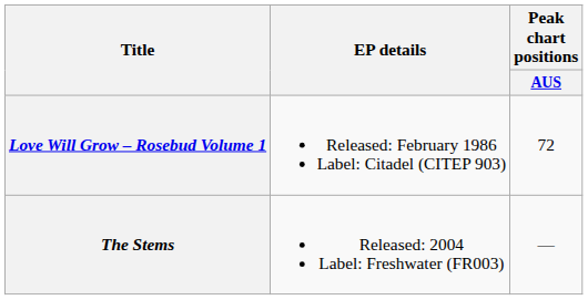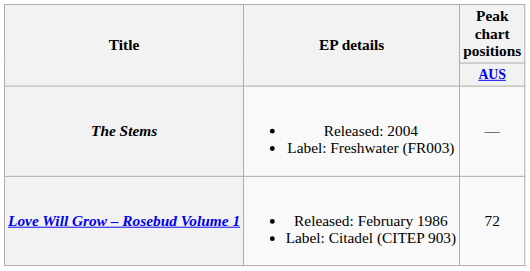rows swapped: Love Will Grow – Rosebud Volume 1 <-> The Stems
